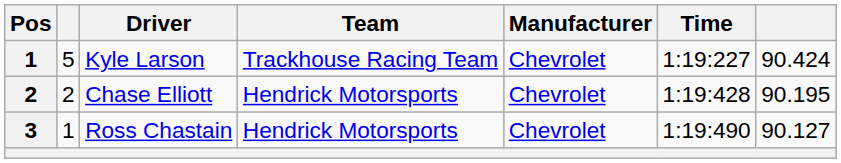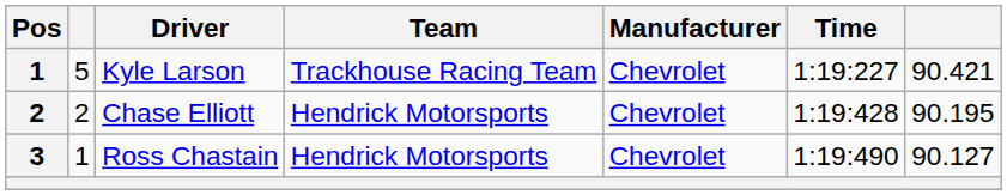Kyle Larson | column 7: 90.424 -> 90.421
